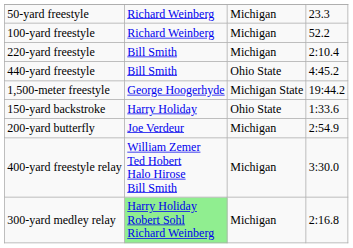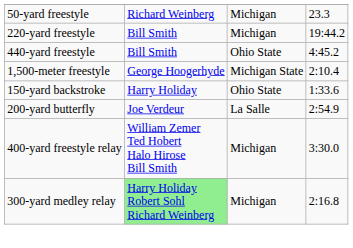- row: 100-yard freestyle | Richard Weinberg | Michigan | 52.2
220-yard freestyle | column 4: 2:10.4 -> 19:44.2
1,500-meter freestyle | column 4: 19:44.2 -> 2:10.4
200-yard butterfly | column 3: Michigan -> La Salle
